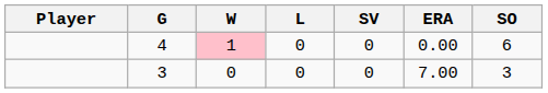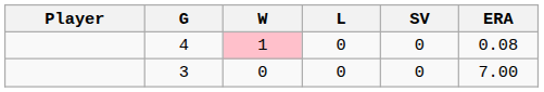- column: SO | 6 | 3
4 | ERA: 0.00 -> 0.08
